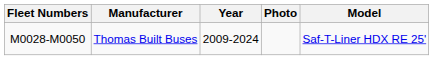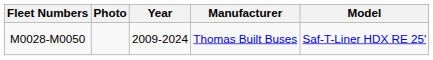columns swapped: Photo <-> Manufacturer
